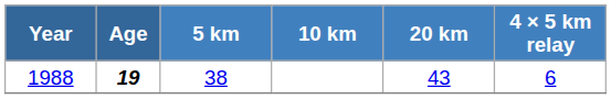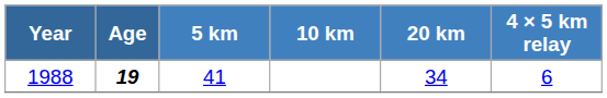1988 | 5 km: 38 -> 41
1988 | 20 km: 43 -> 34
